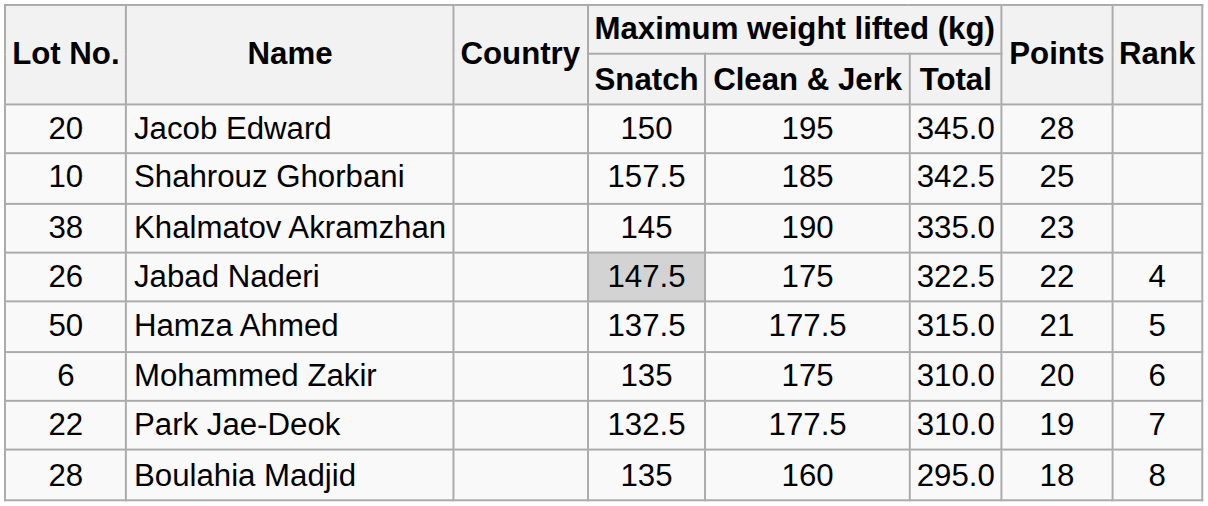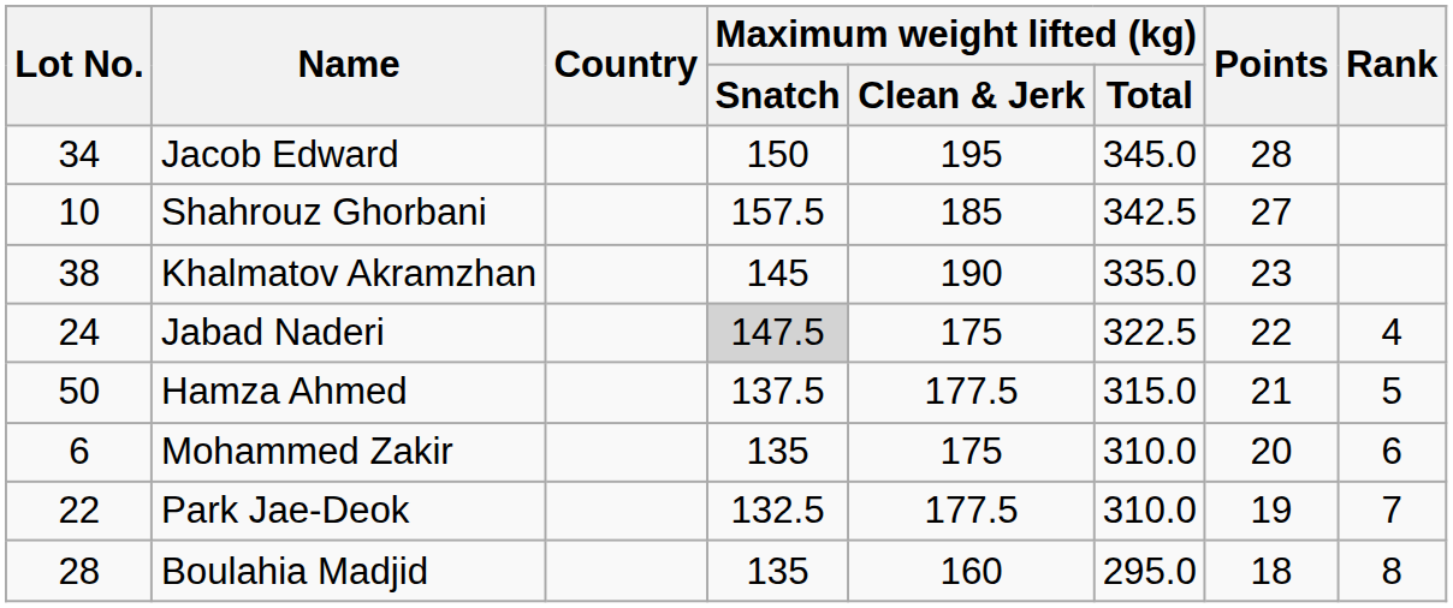Jacob Edward | Lot No.: 20 -> 34
Shahrouz Ghorbani | Points: 25 -> 27
Jabad Naderi | Lot No.: 26 -> 24
